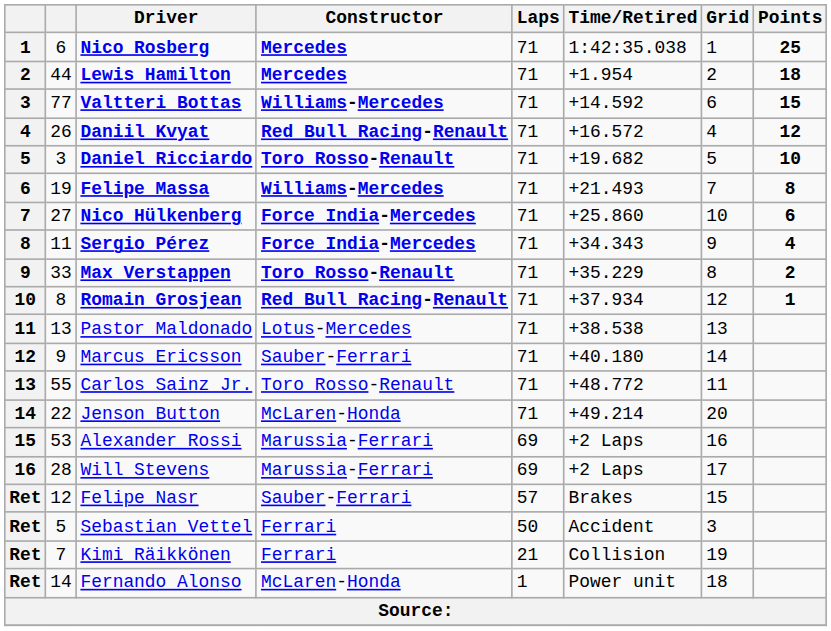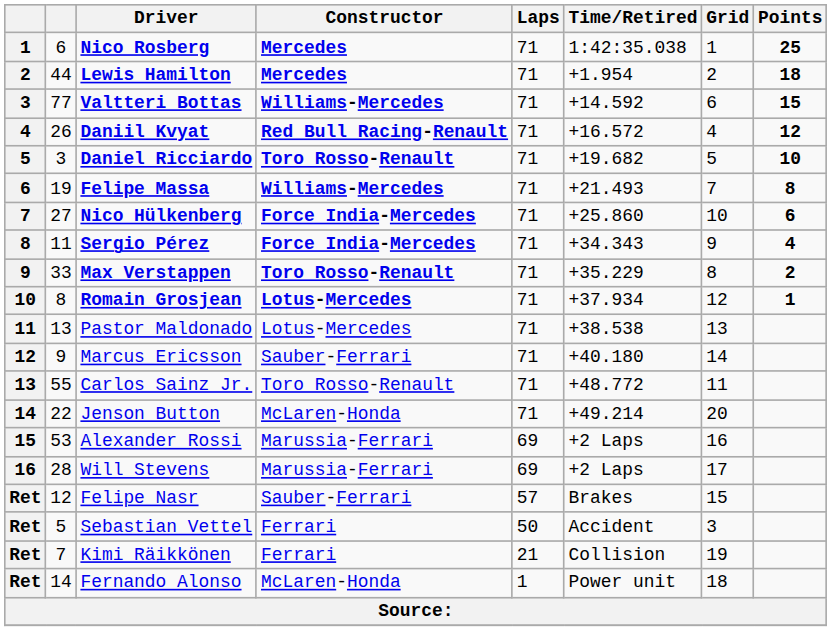Romain Grosjean | Constructor: Red Bull Racing-Renault -> Lotus-Mercedes
